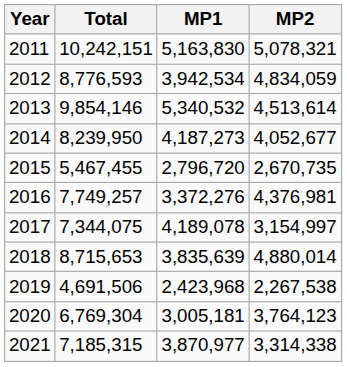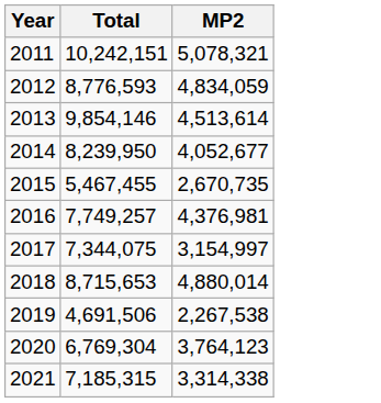- column: MP1 | 5,163,830 | 3,942,534 | 5,340,532 | 4,187,273 | 2,796,720 | 3,372,276 | 4,189,078 | 3,835,639 | 2,423,968 | 3,005,181 | 3,870,977
